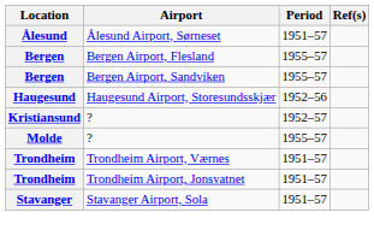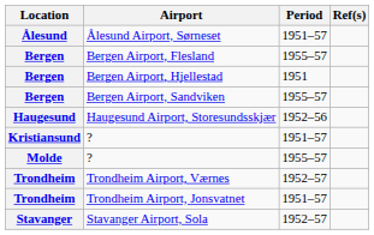+ row: Bergen | Bergen Airport, Hjellestad | 1951
Kristiansund / ? | Period: 1952–57 -> 1951–57
Trondheim Airport, Værnes | Period: 1951–57 -> 1952–57
Stavanger Airport, Sola | Period: 1951–57 -> 1952–57
